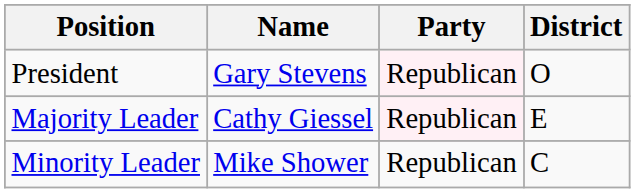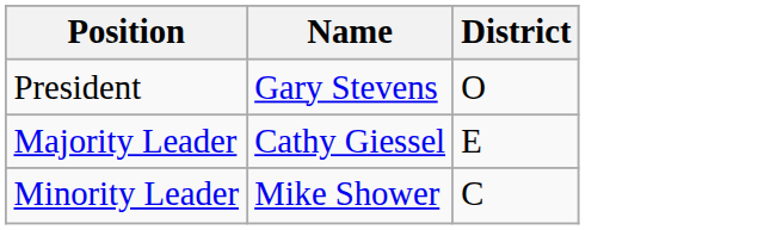- column: Party | Republican | Republican | Republican
